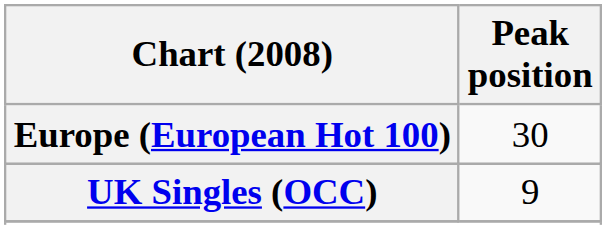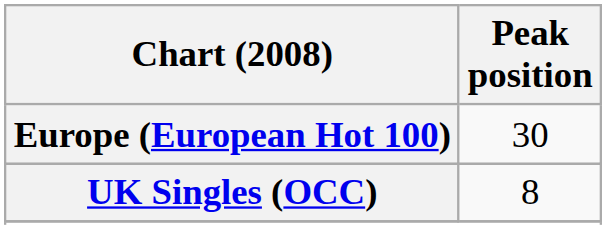UK Singles (OCC) | Peak position: 9 -> 8
